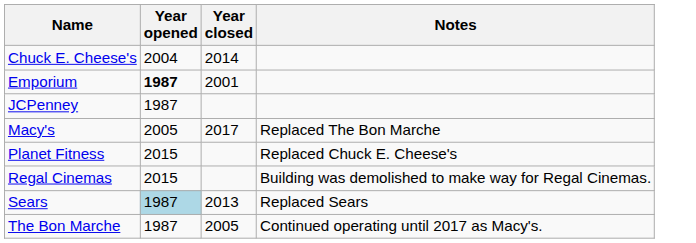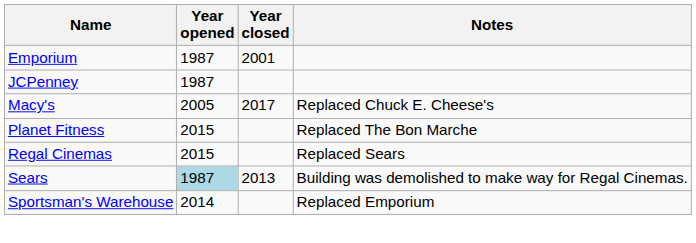- row: Chuck E. Cheese's | 2004 | 2014
Emporium | Year opened: bold -> normal
Macy's | Notes: Replaced The Bon Marche -> Replaced Chuck E. Cheese's
Planet Fitness | Notes: Replaced Chuck E. Cheese's -> Replaced The Bon Marche
Regal Cinemas | Notes: Building was demolished to make way for Regal Cinemas. -> Replaced Sears
Sears | Notes: Replaced Sears -> Building was demolished to make way for Regal Cinemas.
+ row: Sportsman's Warehouse | 2014 | Replaced Emporium
- row: The Bon Marche | 1987 | 2005 | Continued operating until 2017 as Macy's.
